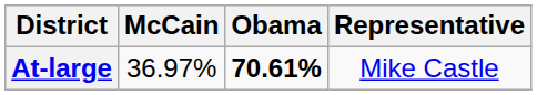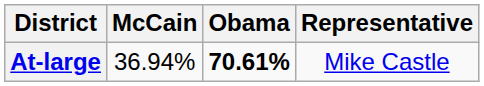At-large | McCain: 36.97% -> 36.94%
